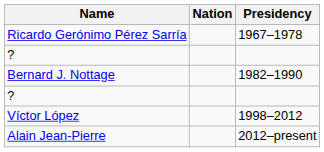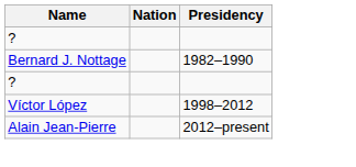- row: Ricardo Gerónimo Pérez Sarría | 1967–1978
